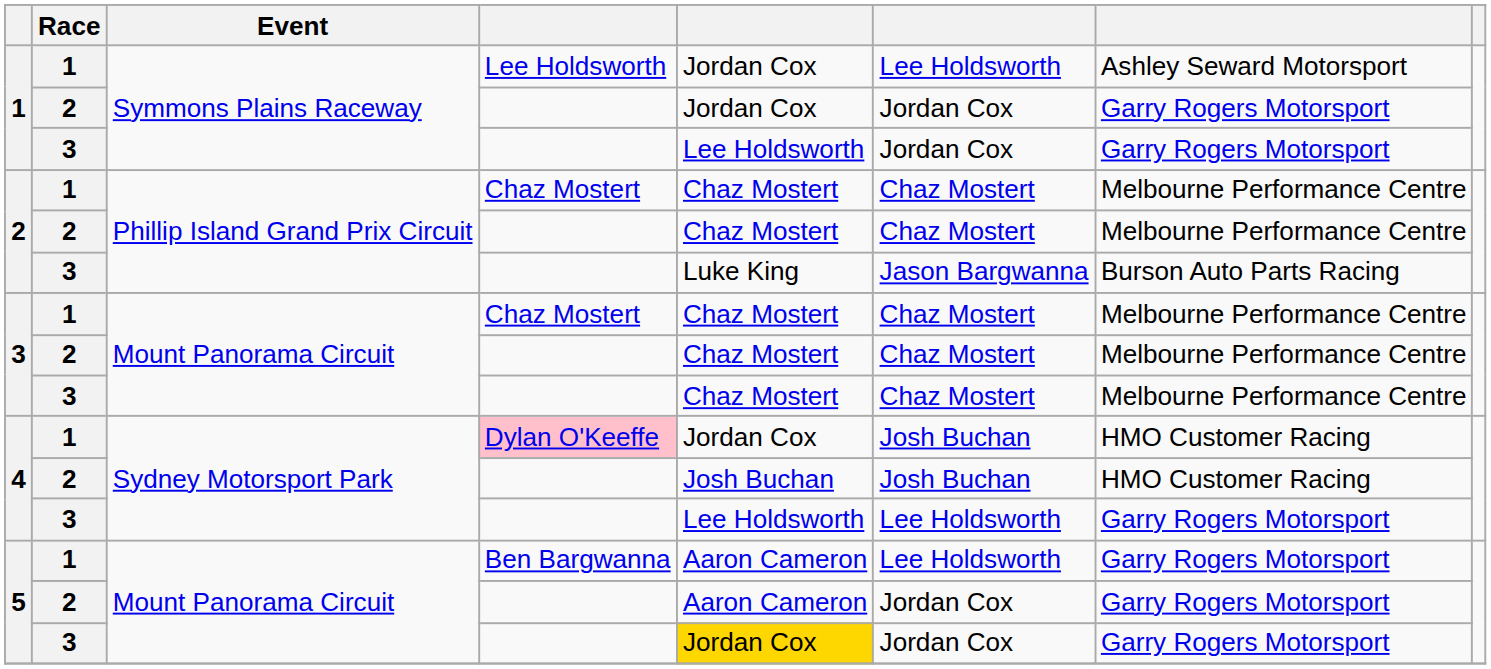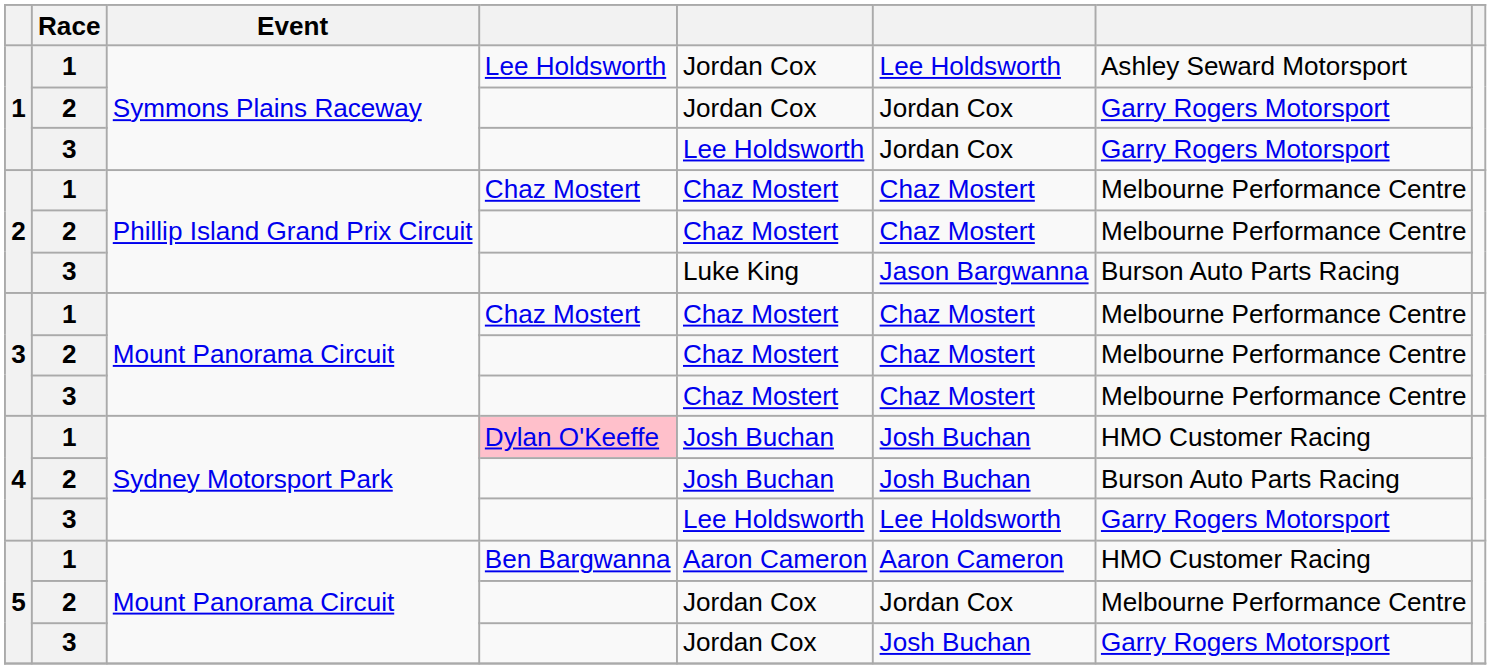4 / 1 | column 5: Jordan Cox -> Josh Buchan
4 / 2 | column 7: HMO Customer Racing -> Burson Auto Parts Racing
5 / 1 | column 6: Lee Holdsworth -> Aaron Cameron
5 / 1 | column 7: Garry Rogers Motorsport -> HMO Customer Racing
5 / 2 | column 5: Aaron Cameron -> Jordan Cox
5 / 2 | column 7: Garry Rogers Motorsport -> Melbourne Performance Centre
5 / 3 | column 5: gold background -> no background
5 / 3 | column 6: Jordan Cox -> Josh Buchan
